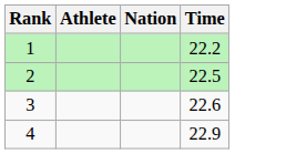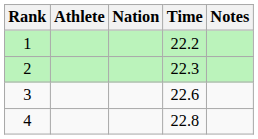+ column: Notes
2 | Time: 22.5 -> 22.3
4 | Time: 22.9 -> 22.8
